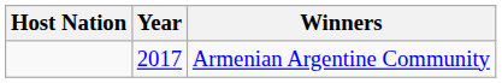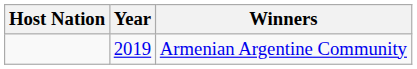Armenian Argentine Community | Year: 2017 -> 2019
